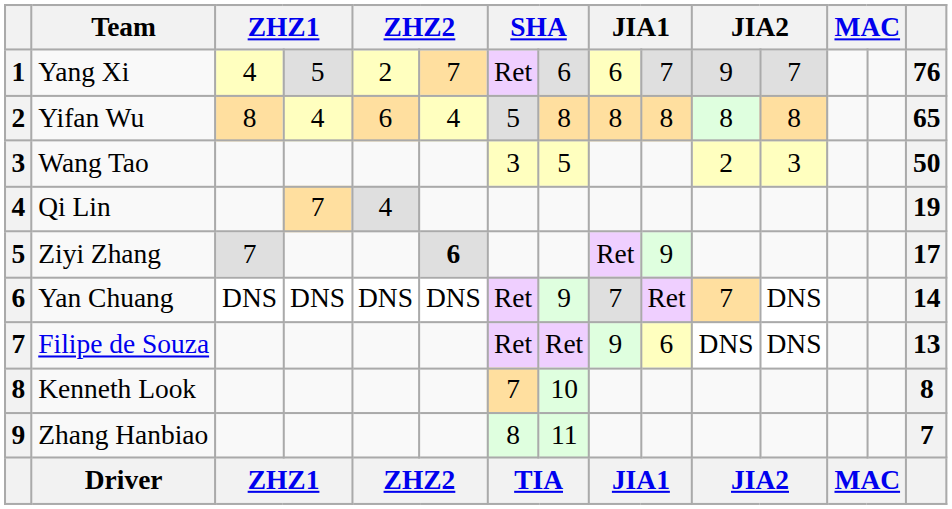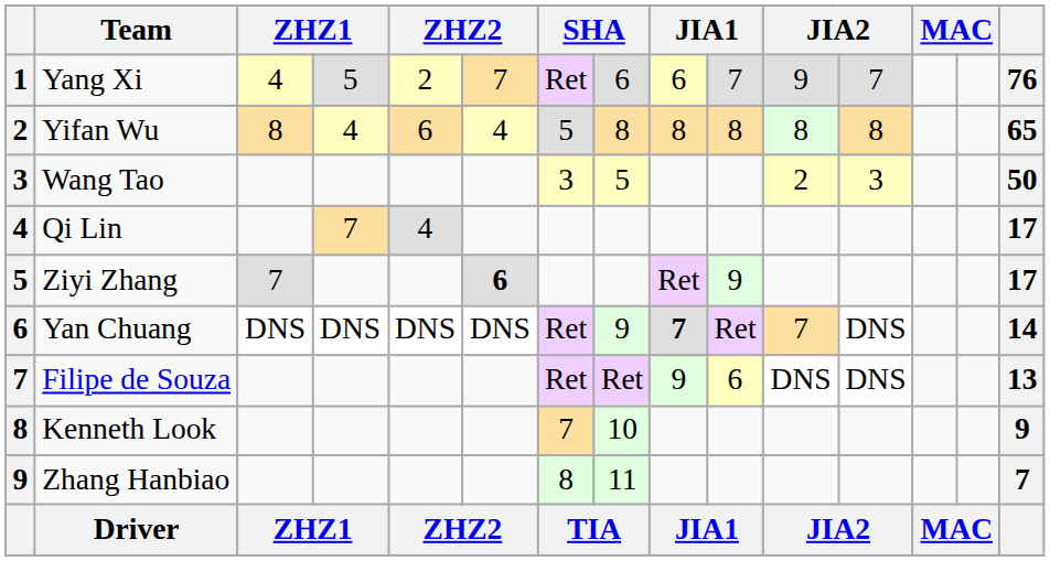Qi Lin | column 15: 19 -> 17
Yan Chuang | column 9: normal -> bold
Kenneth Look | column 15: 8 -> 9
